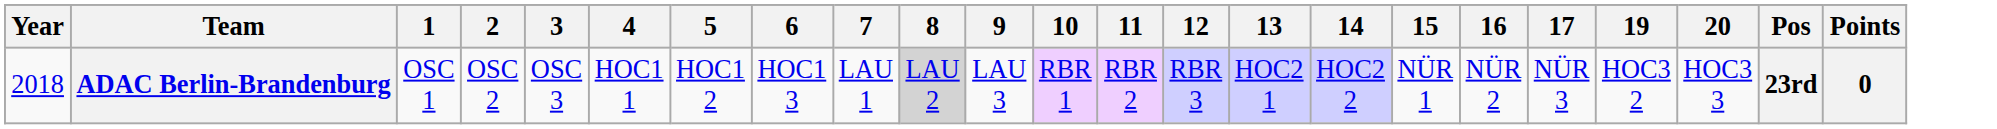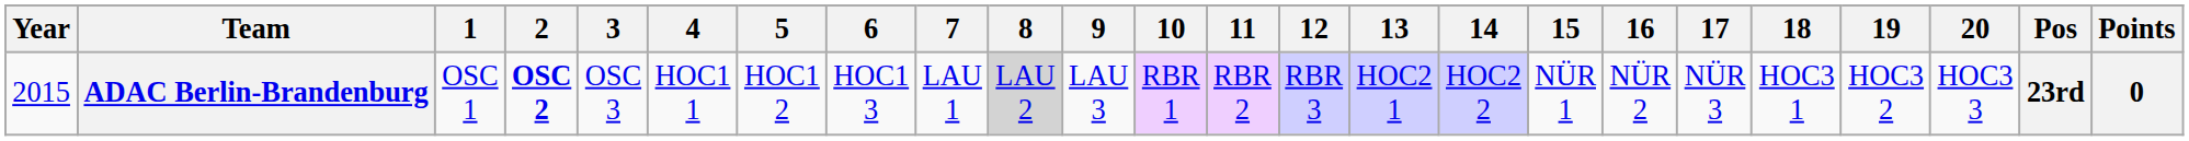+ column: 18 | HOC3 1
ADAC Berlin-Brandenburg | Year: 2018 -> 2015
ADAC Berlin-Brandenburg | 2: normal -> bold
